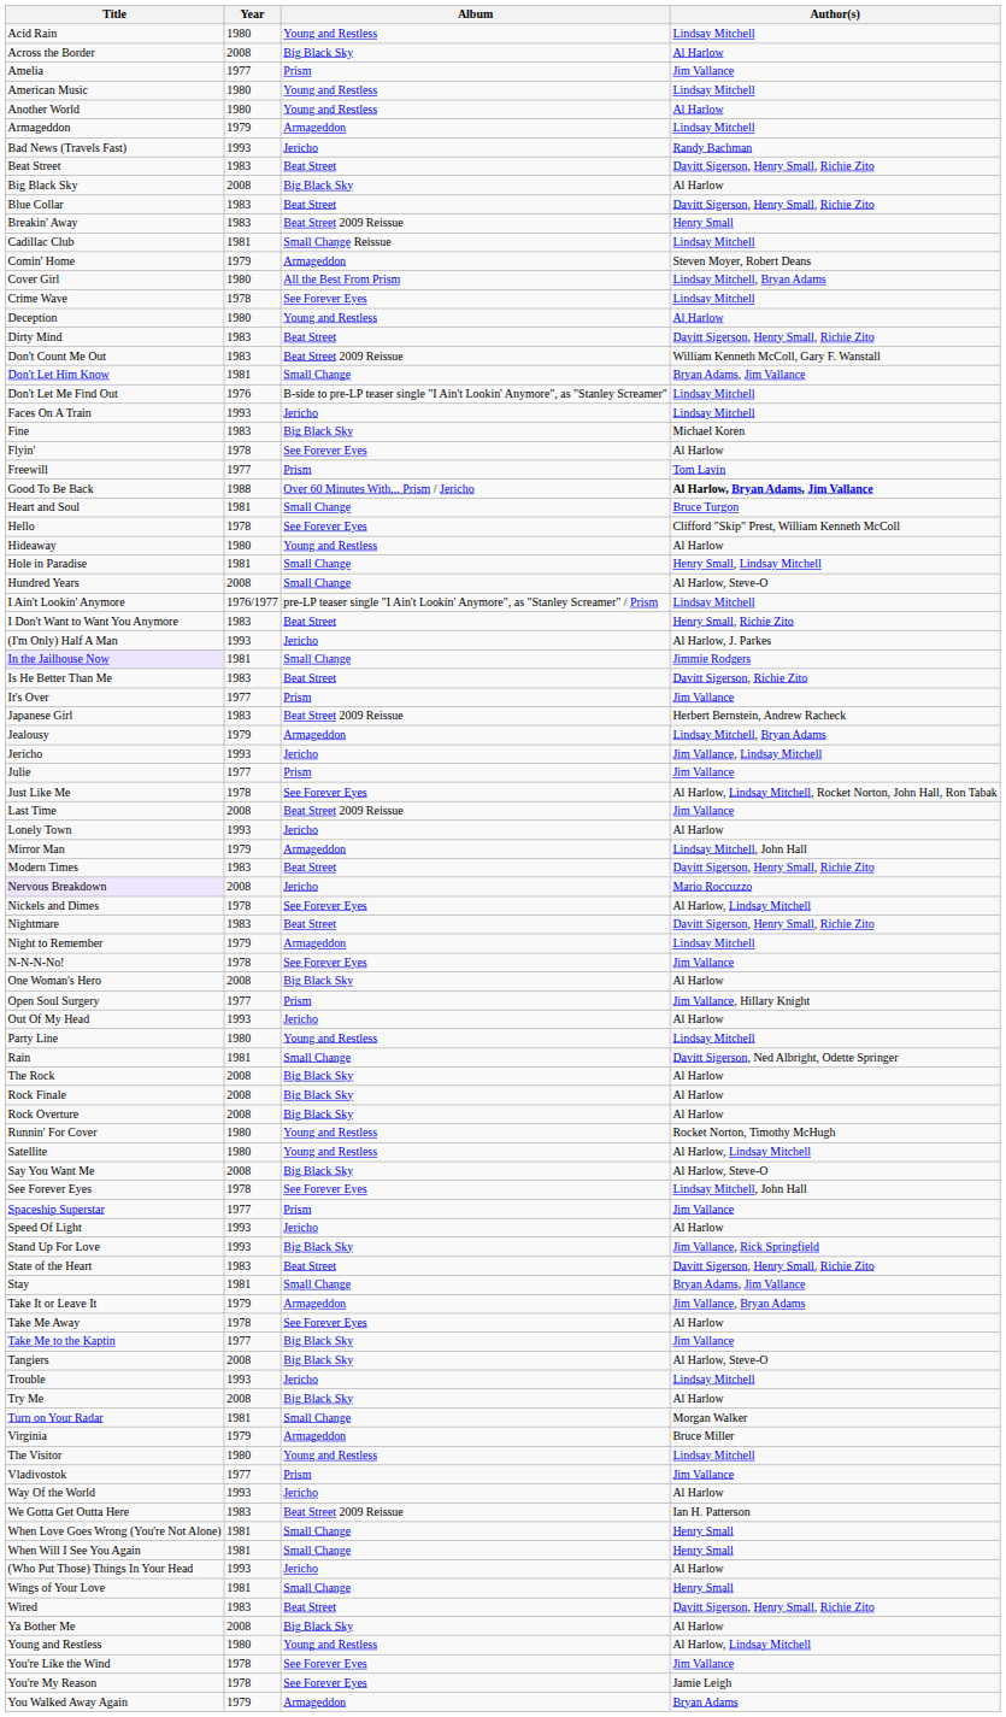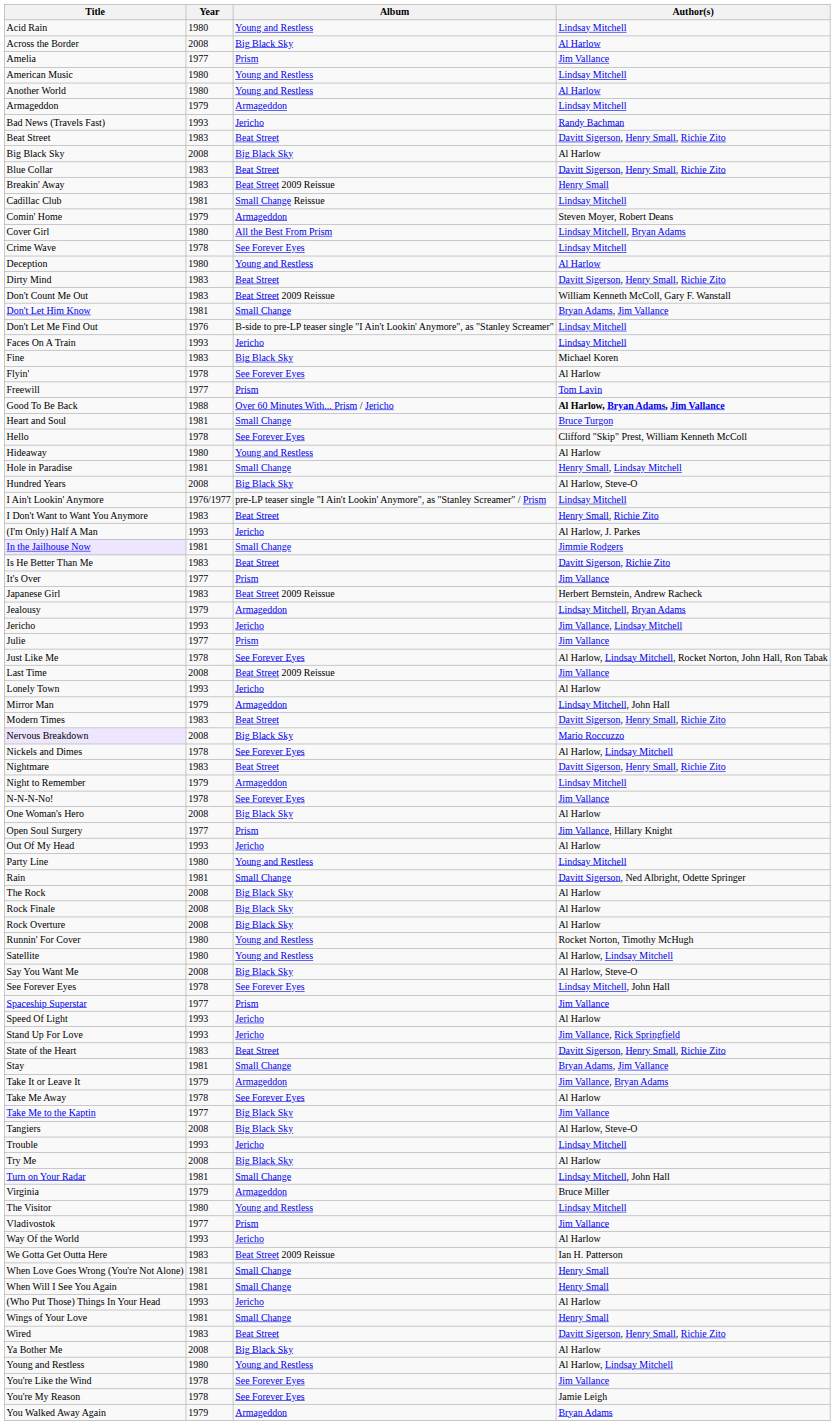Hundred Years | Album: Small Change -> Big Black Sky
Nervous Breakdown | Album: Jericho -> Big Black Sky
Stand Up For Love | Album: Big Black Sky -> Jericho
Turn on Your Radar | Author(s): Morgan Walker -> Lindsay Mitchell, John Hall
